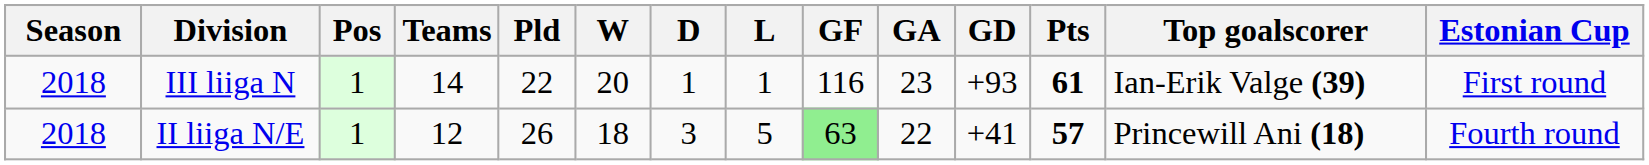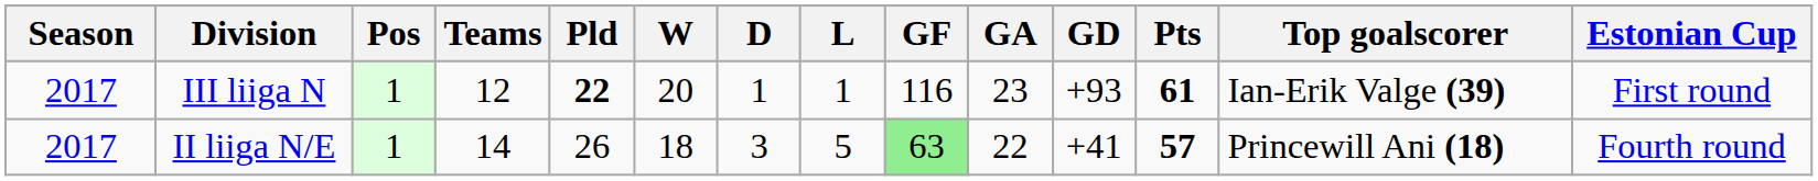III liiga N | Season: 2018 -> 2017
III liiga N | Teams: 14 -> 12
III liiga N | Pld: normal -> bold
II liiga N/E | Season: 2018 -> 2017
II liiga N/E | Teams: 12 -> 14
